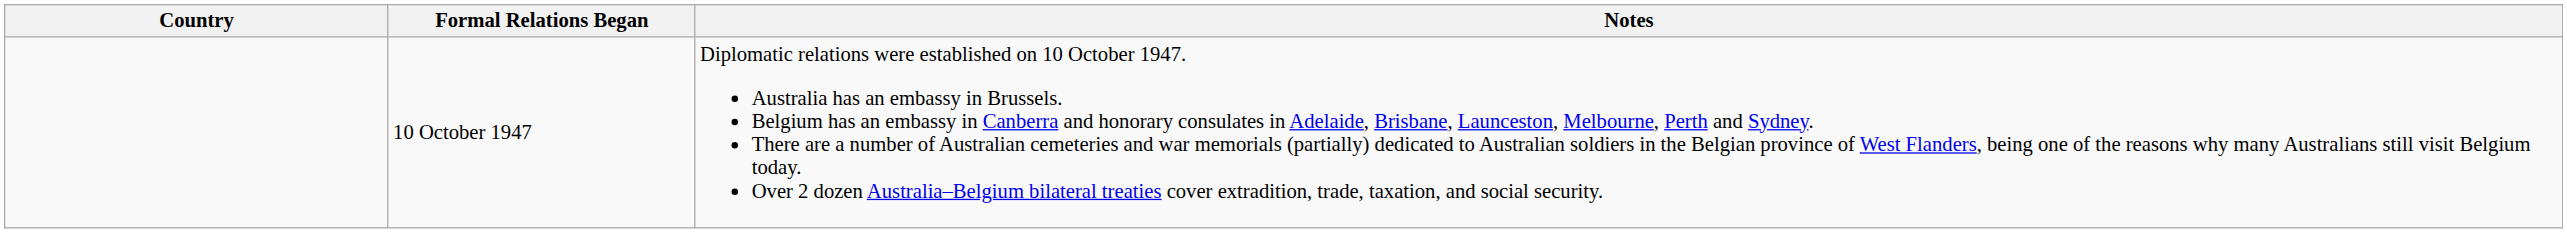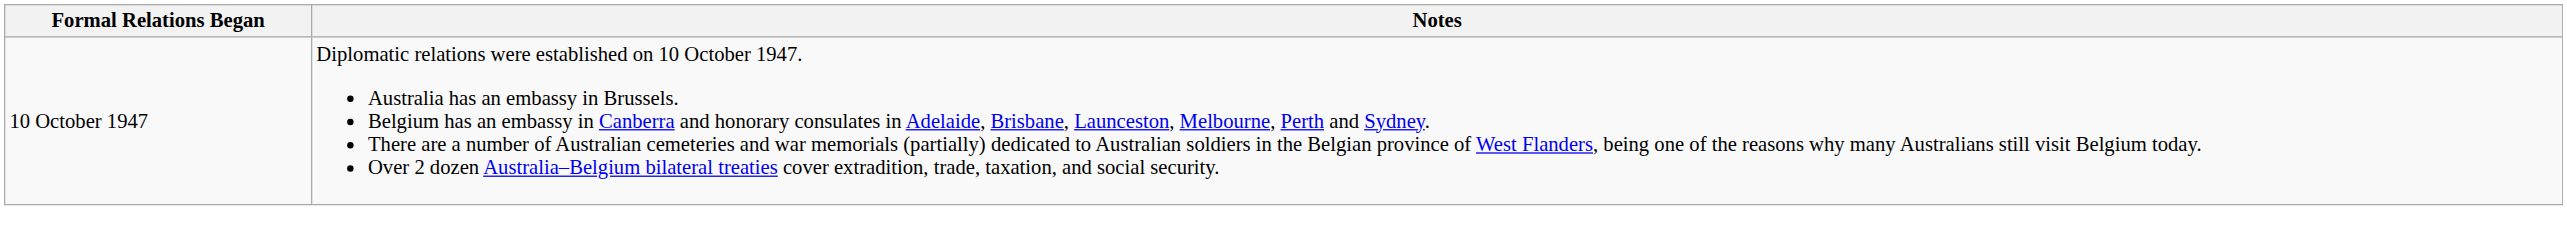- column: Country
